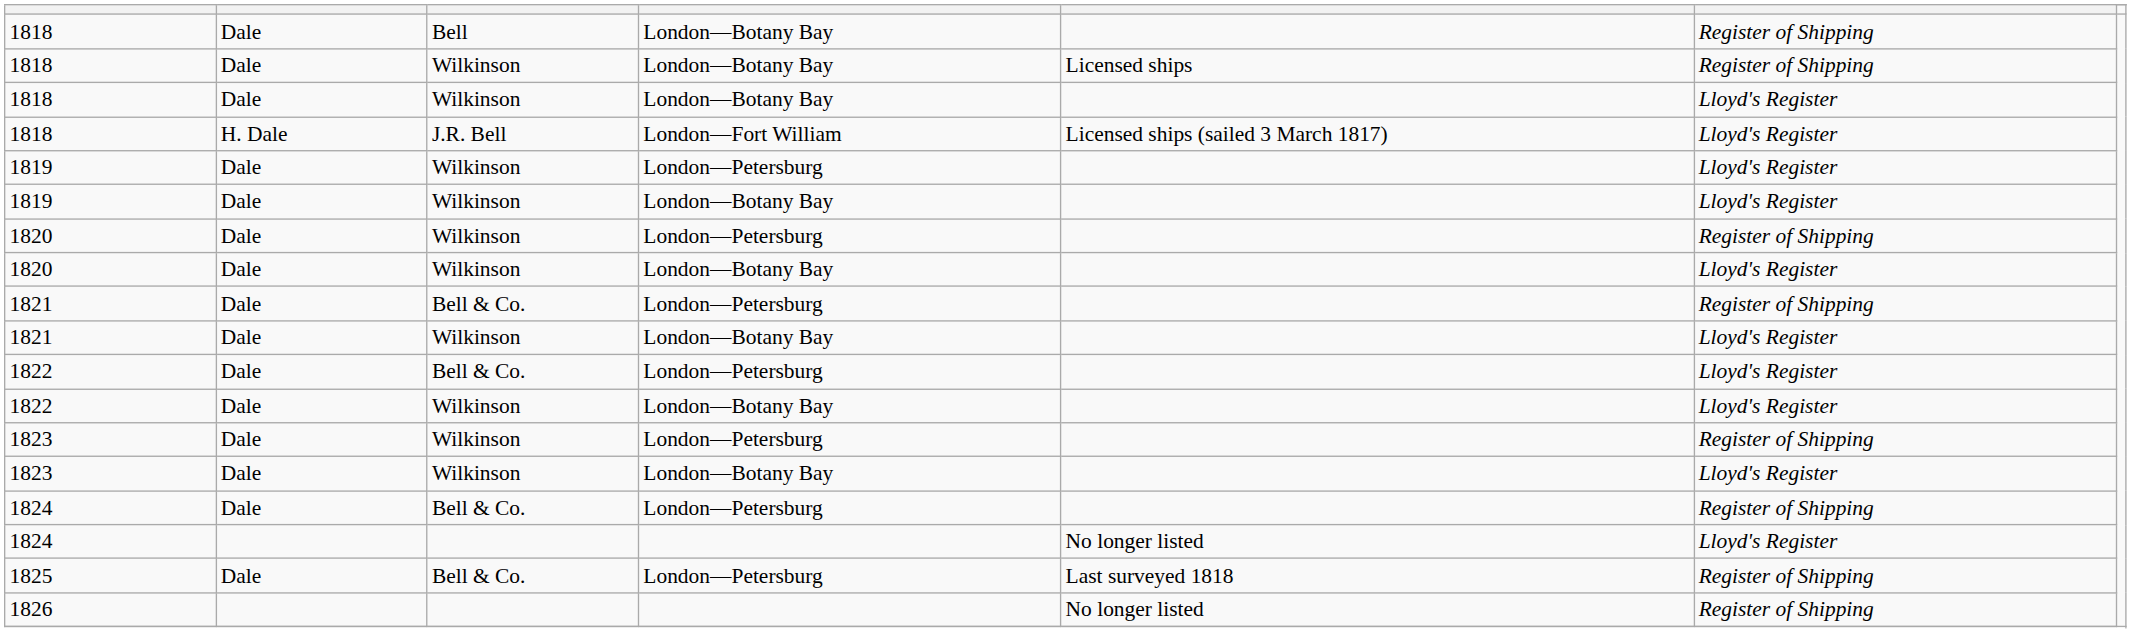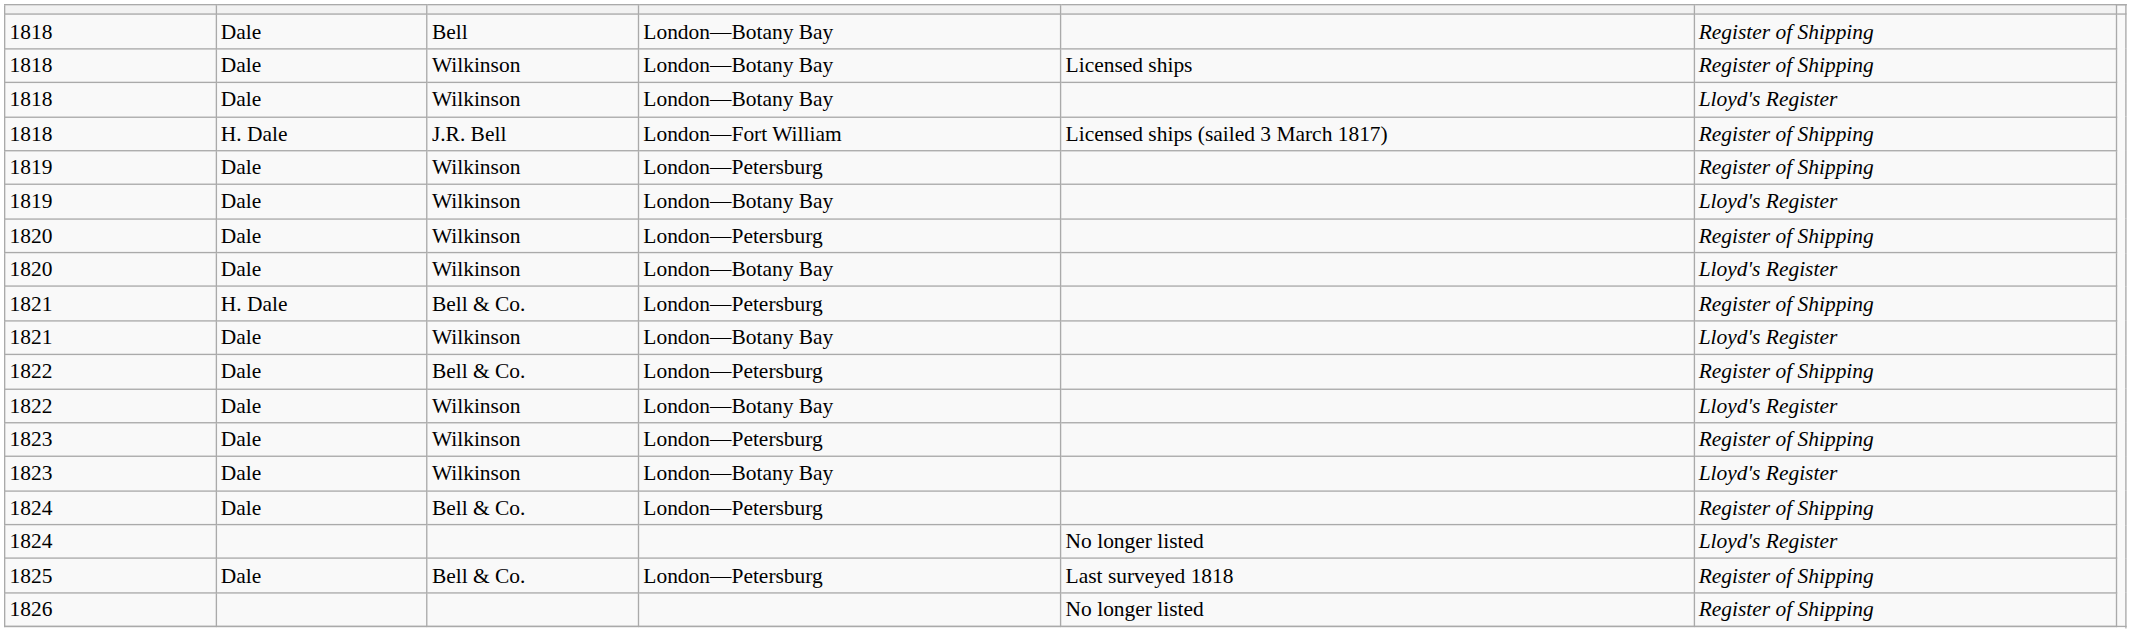1818 / London—Fort William | column 6: Lloyd's Register -> Register of Shipping
1819 / London—Petersburg | column 6: Lloyd's Register -> Register of Shipping
1821 / London—Petersburg | column 2: Dale -> H. Dale
1822 / London—Petersburg | column 6: Lloyd's Register -> Register of Shipping
